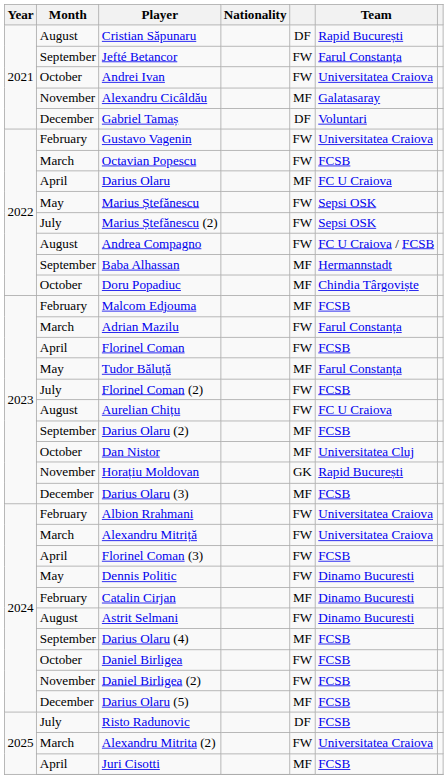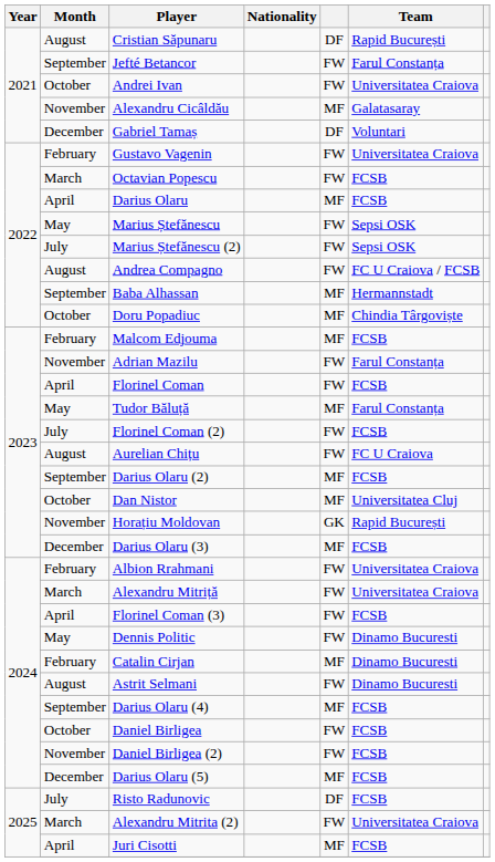Darius Olaru | Team: FC U Craiova -> FCSB
Adrian Mazilu | Month: March -> November
